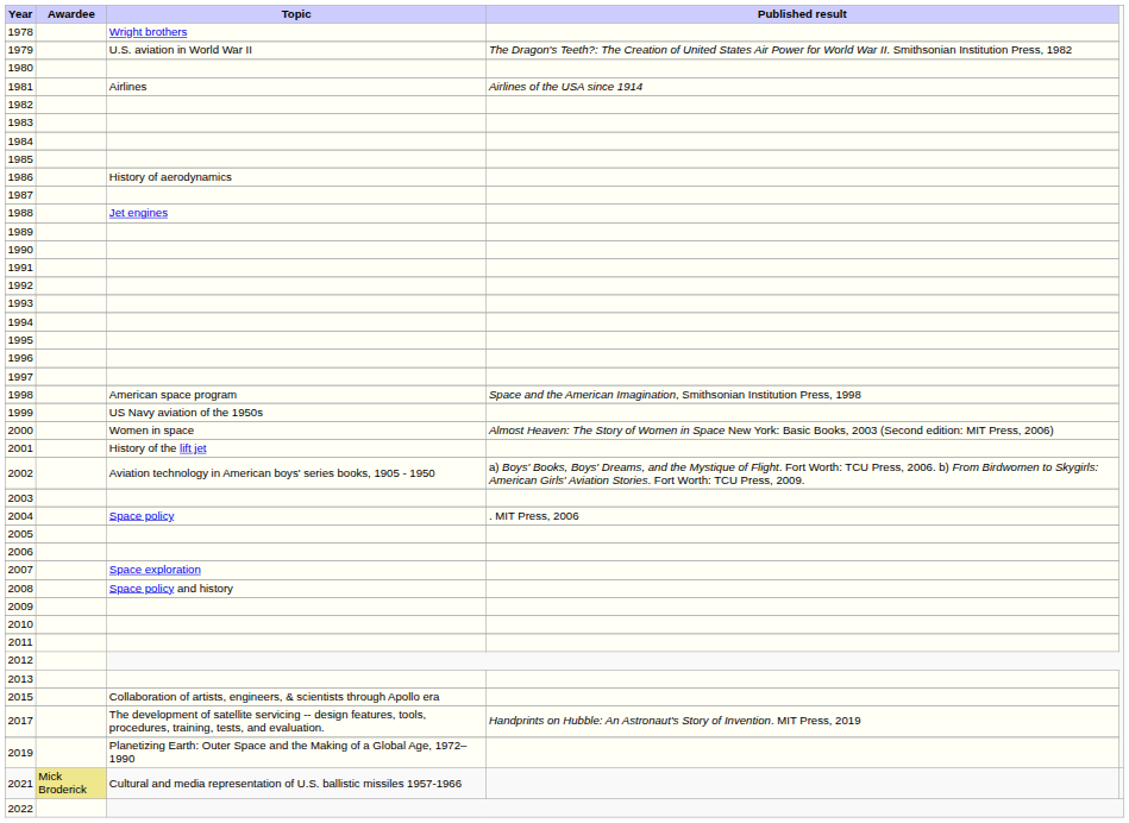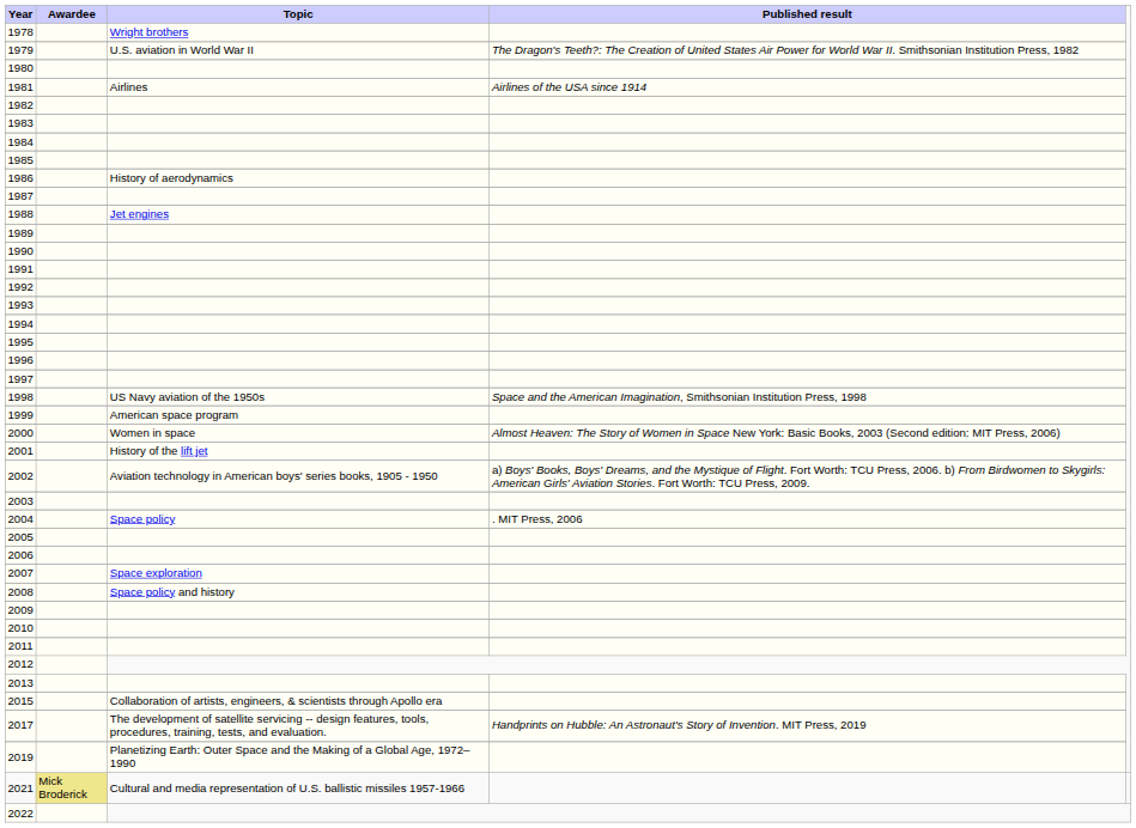1998 | Topic: American space program -> US Navy aviation of the 1950s
1999 | Topic: US Navy aviation of the 1950s -> American space program
